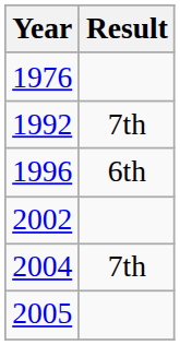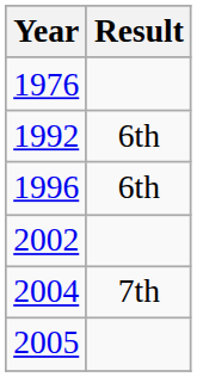1992 | Result: 7th -> 6th
